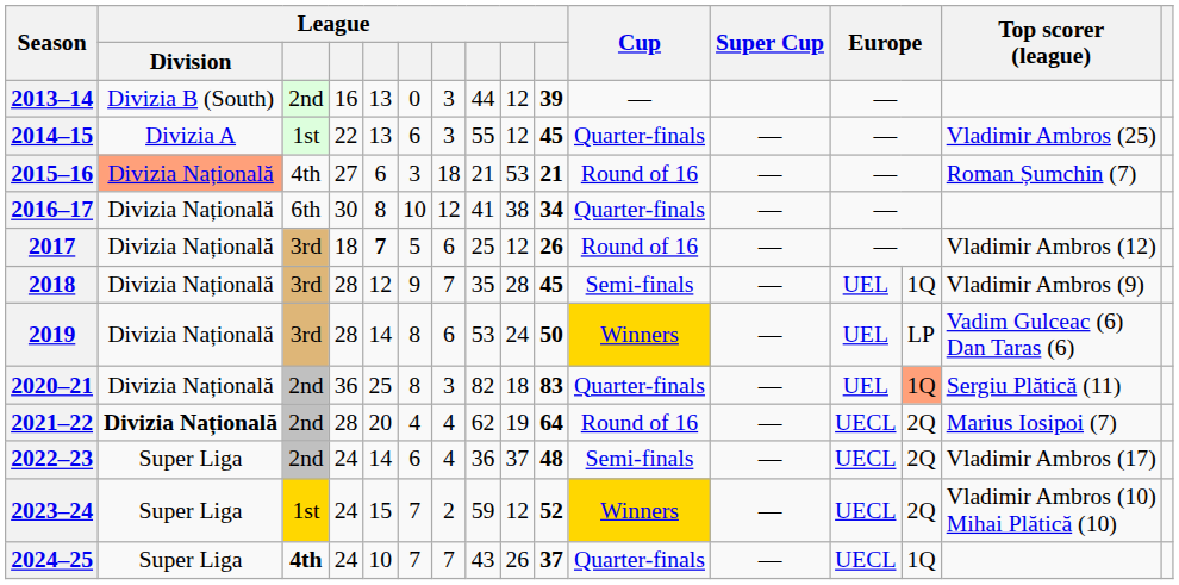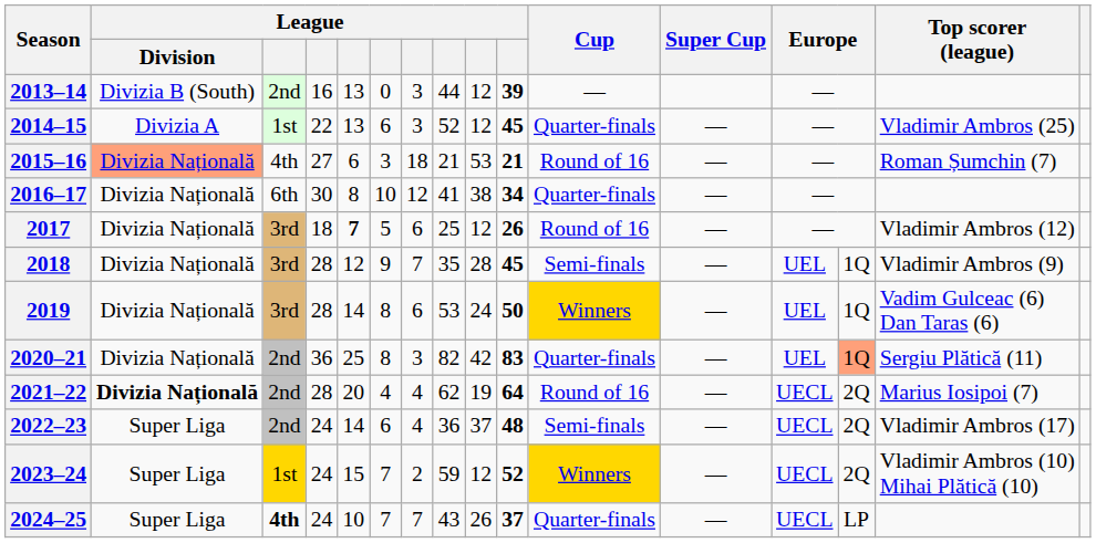2014–15 | column 8: 55 -> 52
2019 | column 14: LP -> 1Q
2020–21 | column 9: 18 -> 42
2024–25 | column 14: 1Q -> LP
